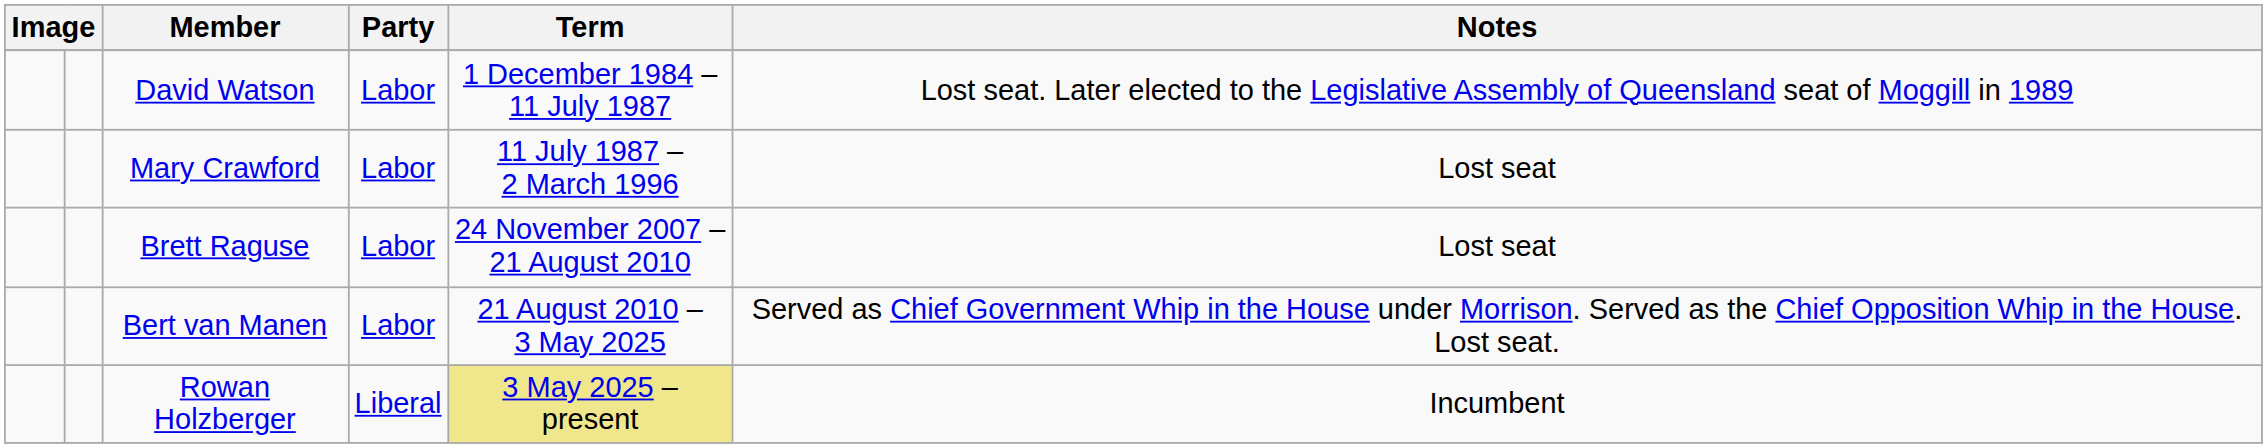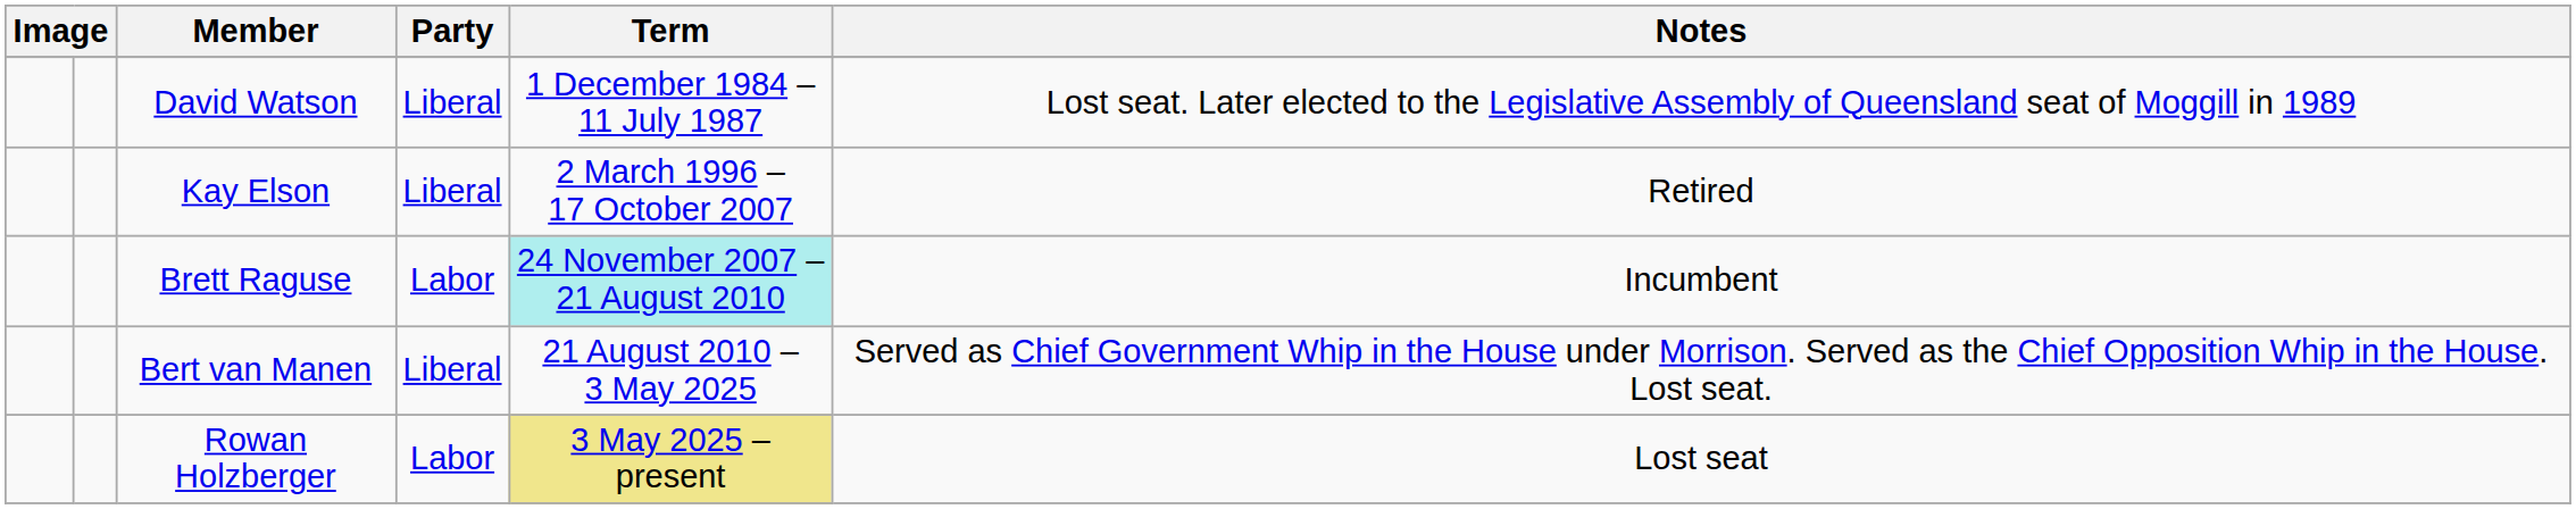David Watson | Party: Labor -> Liberal
- row: Mary Crawford | Labor | 11 July 1987 – 2 March 1996 | Lost seat
+ row: Kay Elson | Liberal | 2 March 1996 – 17 October 2007 | Retired
Brett Raguse | Term: no background -> paleturquoise background
Brett Raguse | Notes: Lost seat -> Incumbent
Bert van Manen | Party: Labor -> Liberal
Rowan Holzberger | Party: Liberal -> Labor
Rowan Holzberger | Notes: Incumbent -> Lost seat
